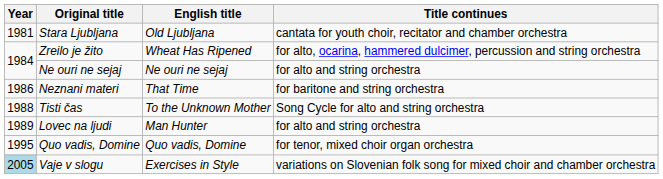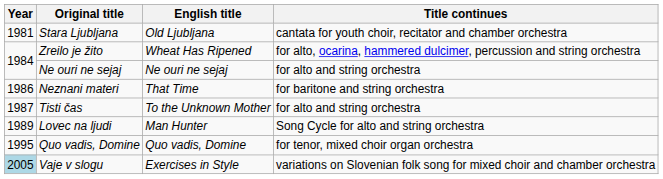Tisti čas | Year: 1988 -> 1987
Tisti čas | Title continues: Song Cycle for alto and string orchestra -> for alto and string orchestra
Lovec na ljudi | Title continues: for alto and string orchestra -> Song Cycle for alto and string orchestra
